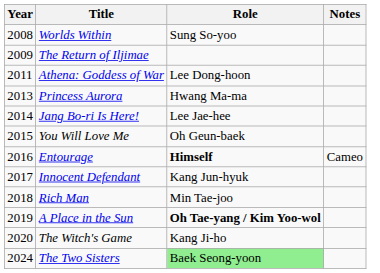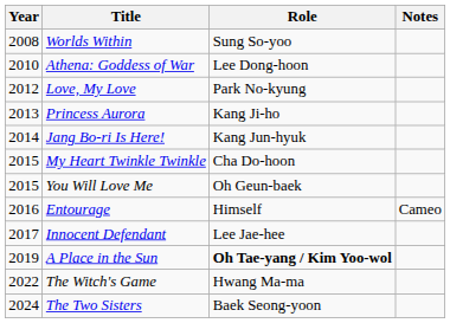- row: 2009 | The Return of Iljimae
Athena: Goddess of War | Year: 2011 -> 2010
+ row: 2012 | Love, My Love | Park No-kyung
Princess Aurora | Role: Hwang Ma-ma -> Kang Ji-ho
Jang Bo-ri Is Here! | Role: Lee Jae-hee -> Kang Jun-hyuk
+ row: 2015 | My Heart Twinkle Twinkle | Cha Do-hoon
Entourage | Role: bold -> normal
Innocent Defendant | Role: Kang Jun-hyuk -> Lee Jae-hee
- row: 2018 | Rich Man | Min Tae-joo
The Witch's Game | Year: 2020 -> 2022
The Witch's Game | Role: Kang Ji-ho -> Hwang Ma-ma
The Two Sisters | Role: lightgreen background -> no background
